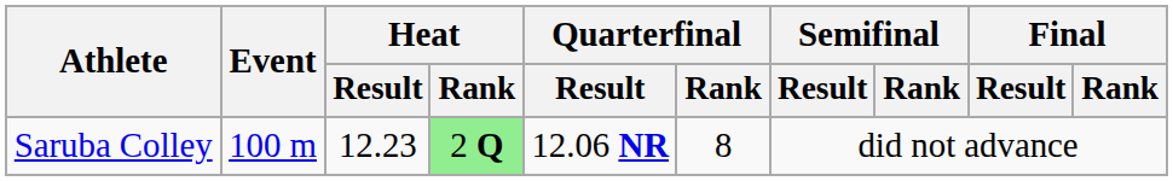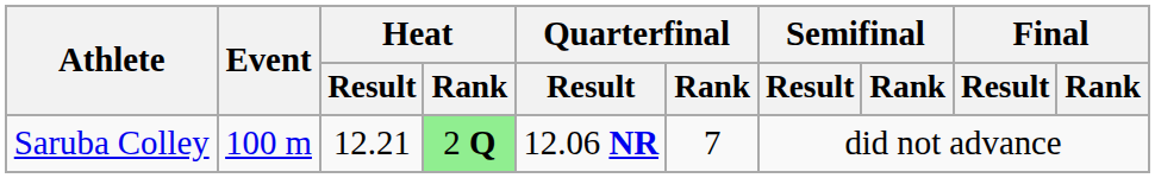Saruba Colley | Heat / Result: 12.23 -> 12.21
Saruba Colley | Quarterfinal / Rank: 8 -> 7
